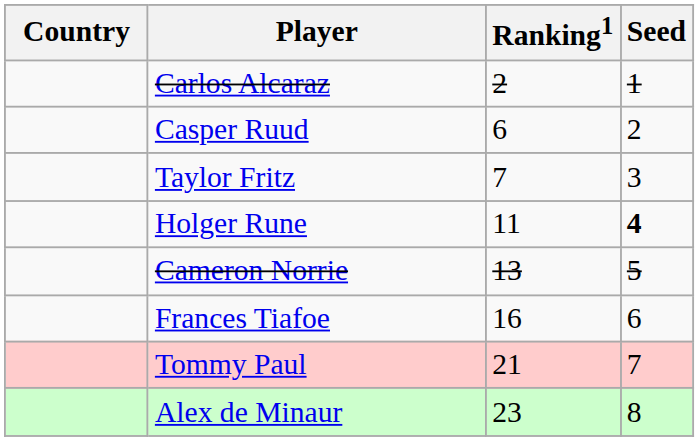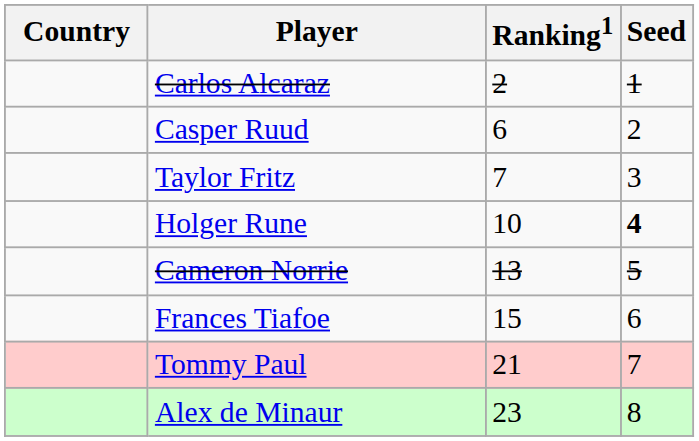Holger Rune | Ranking1: 11 -> 10
Frances Tiafoe | Ranking1: 16 -> 15
